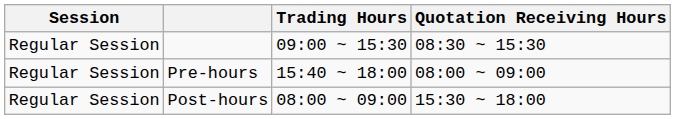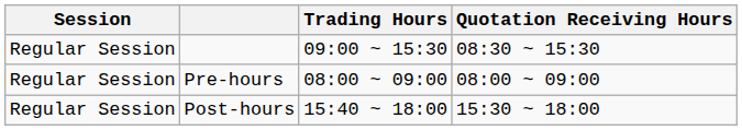Pre-hours | Trading Hours: 15:40 ~ 18:00 -> 08:00 ~ 09:00
Post-hours | Trading Hours: 08:00 ~ 09:00 -> 15:40 ~ 18:00
